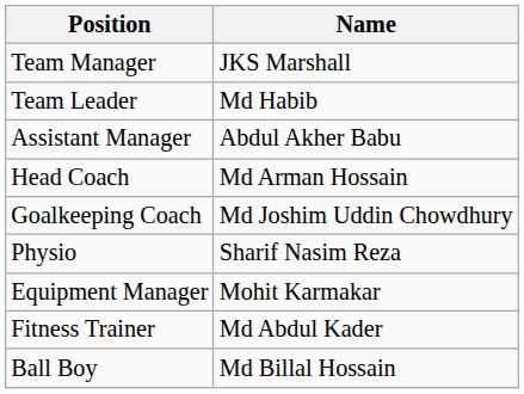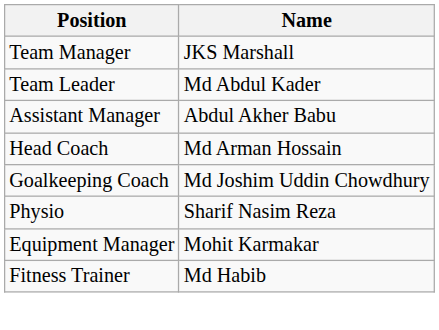Team Leader | Name: Md Habib -> Md Abdul Kader
Fitness Trainer | Name: Md Abdul Kader -> Md Habib
- row: Ball Boy | Md Billal Hossain
